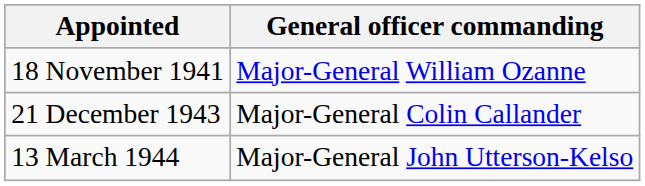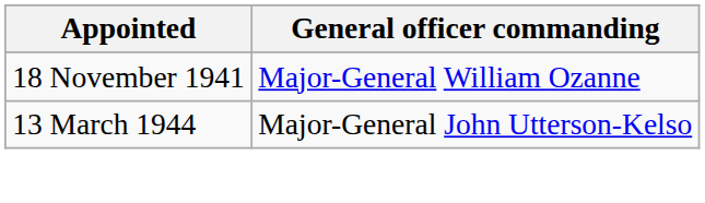- row: 21 December 1943 | Major-General Colin Callander
